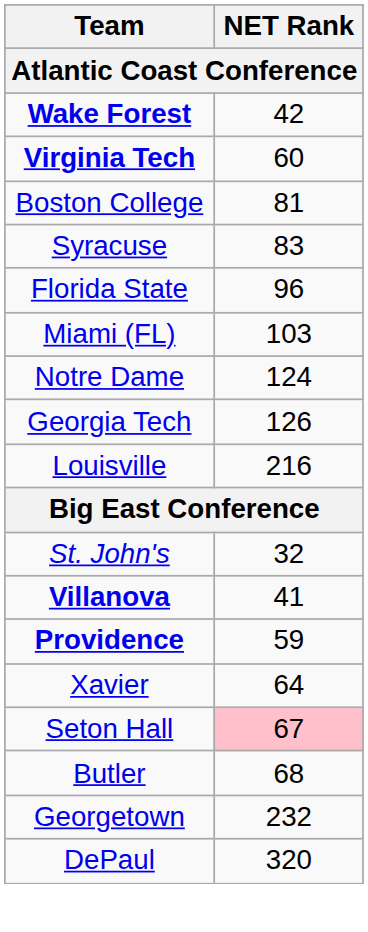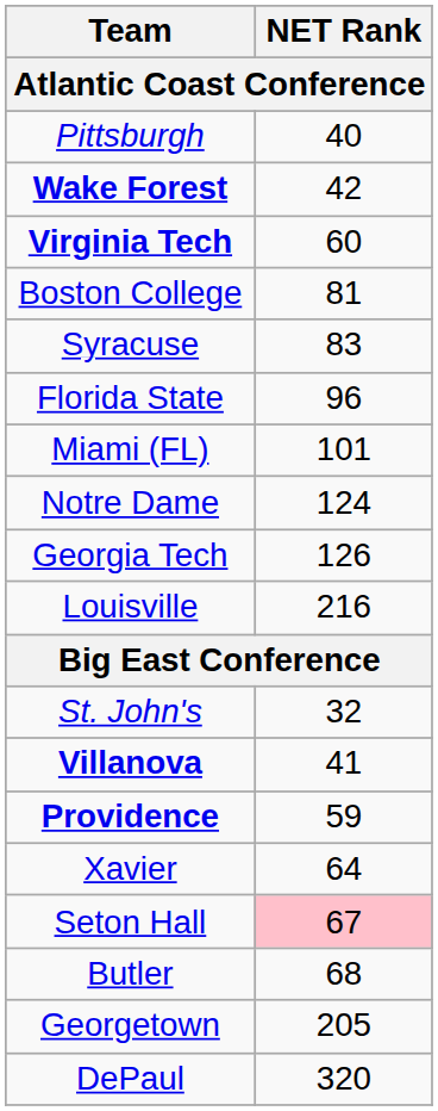+ row: Pittsburgh | 40
Miami (FL) | NET Rank: 103 -> 101
Georgetown | NET Rank: 232 -> 205
